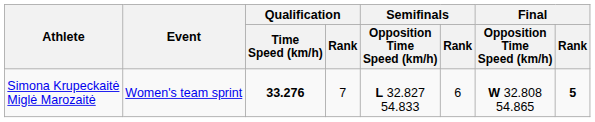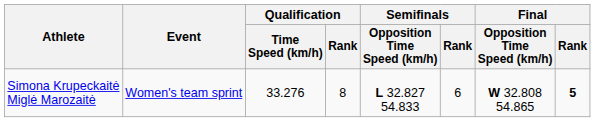Simona Krupeckaitė Miglė Marozaitė | Qualification / Time Speed (km/h): bold -> normal
Simona Krupeckaitė Miglė Marozaitė | Qualification / Rank: 7 -> 8
